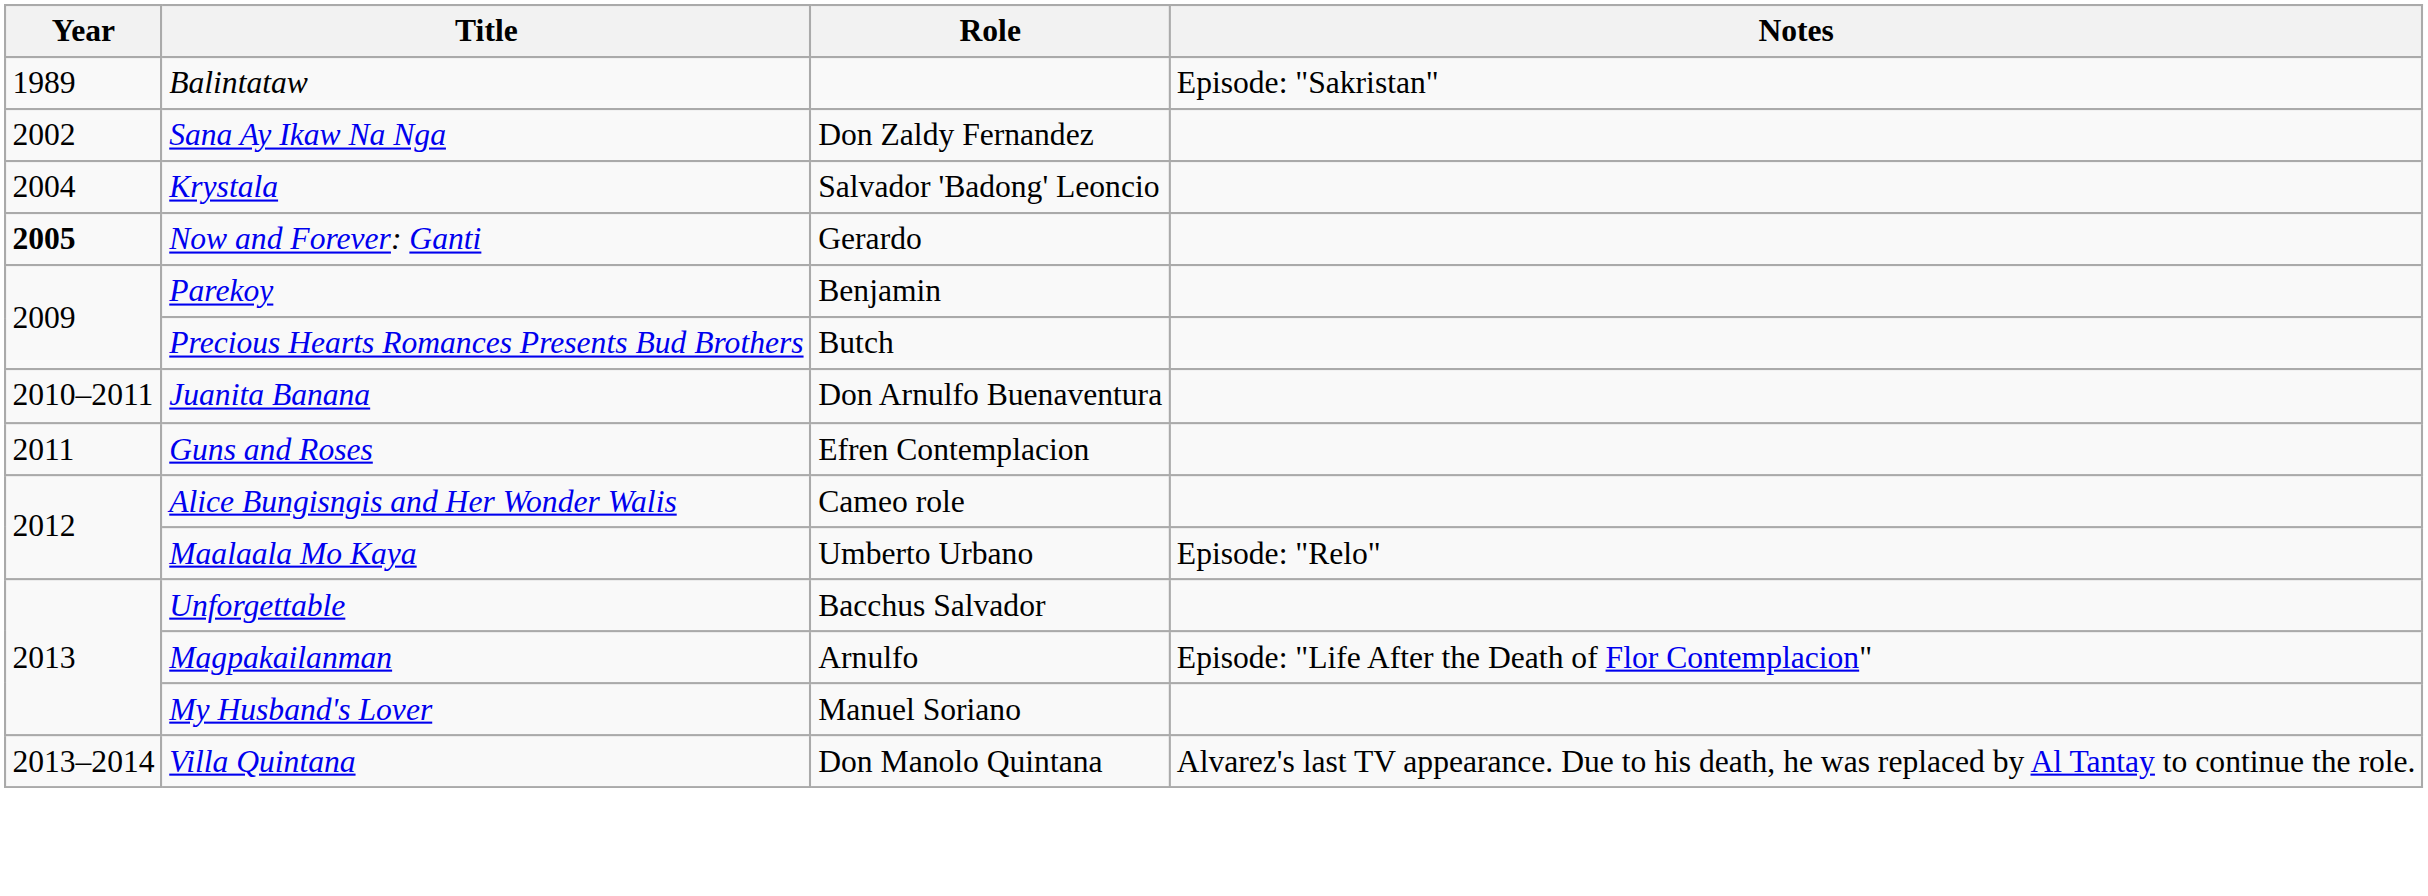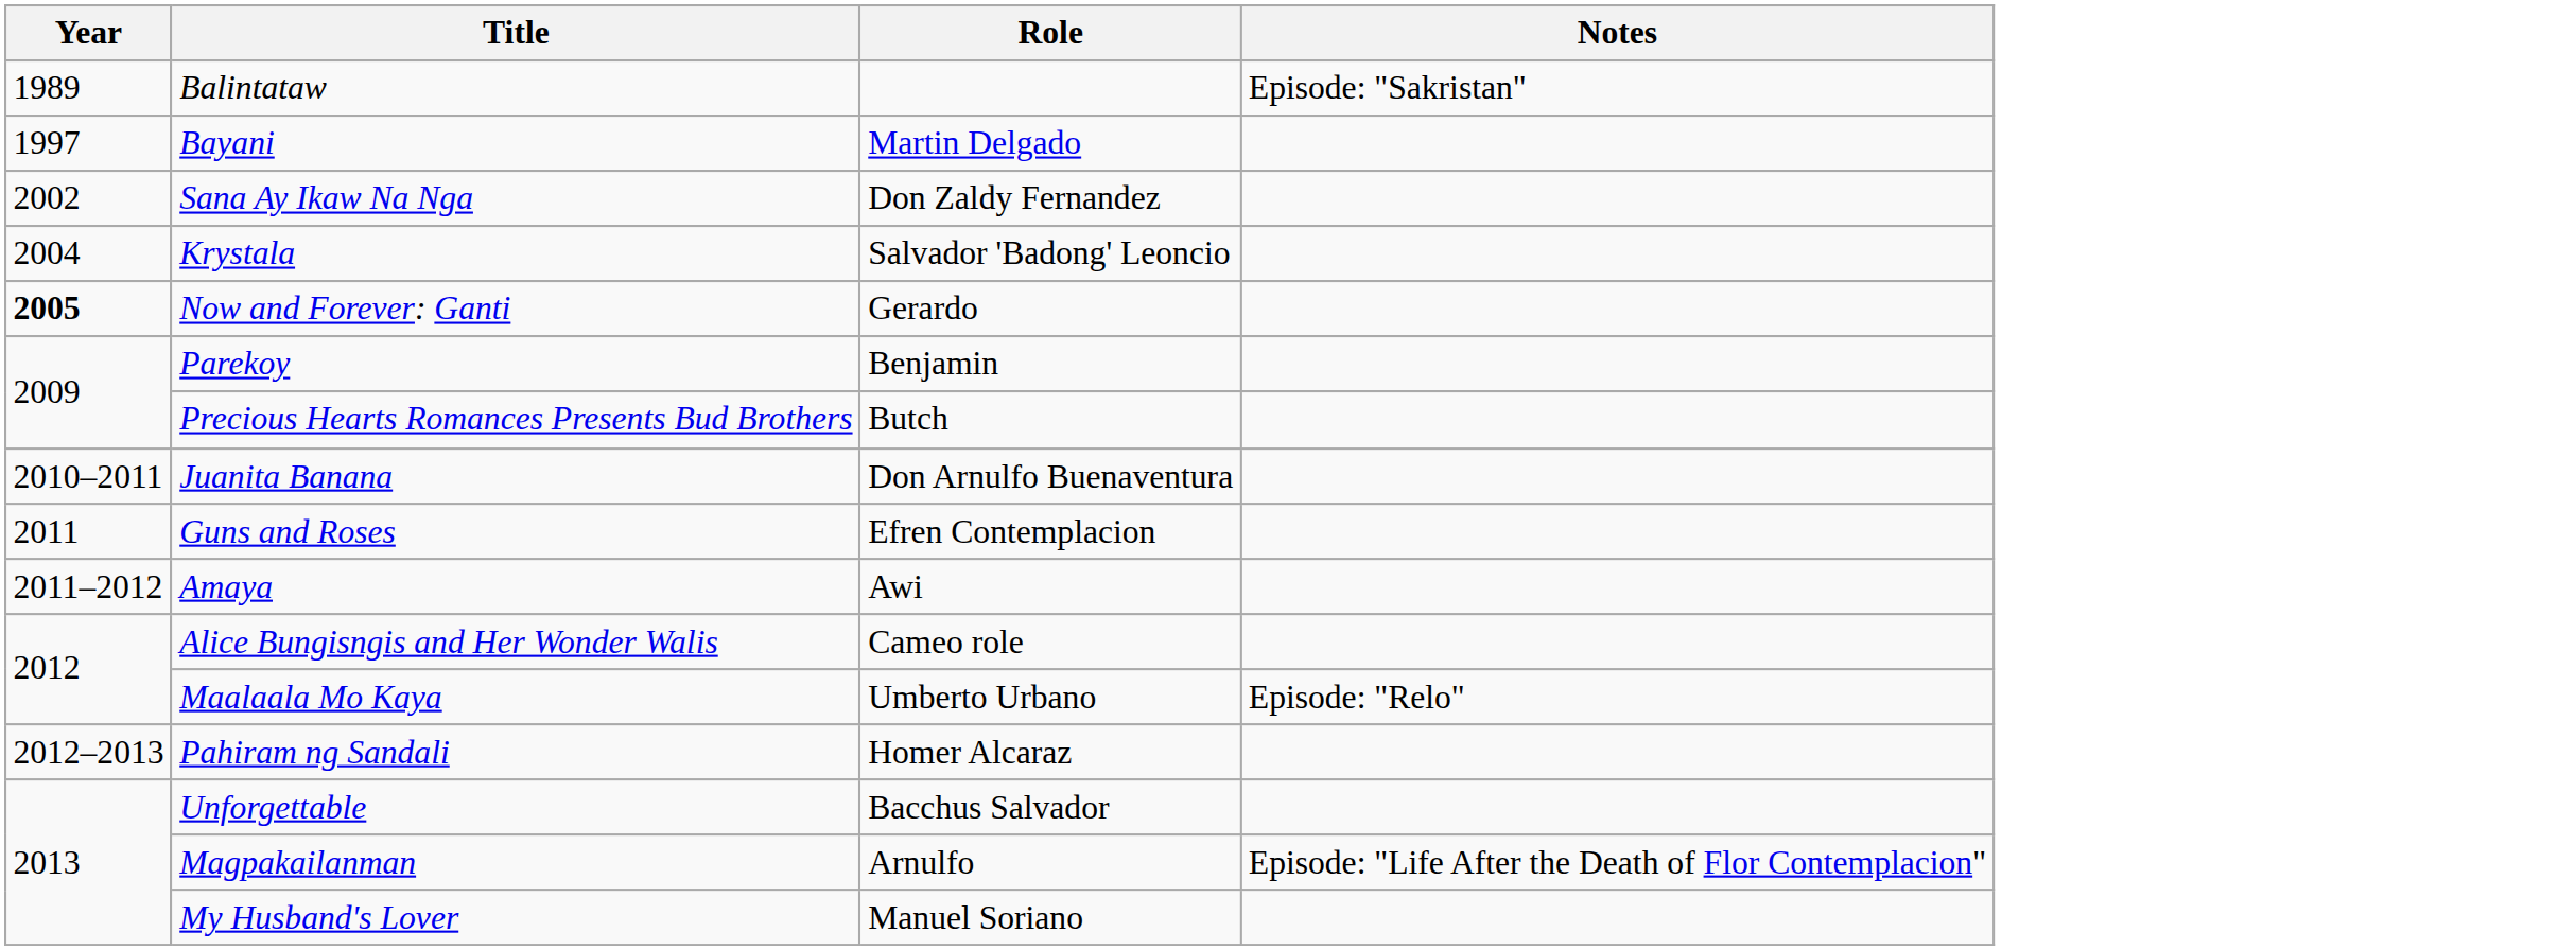+ row: 1997 | Bayani | Martin Delgado
+ row: 2011–2012 | Amaya | Awi
+ row: 2012–2013 | Pahiram ng Sandali | Homer Alcaraz
- row: 2013–2014 | Villa Quintana | Don Manolo Quintana | Alvarez's last TV appearance. Due to his death, he was replaced by Al Tantay to continue the role.
